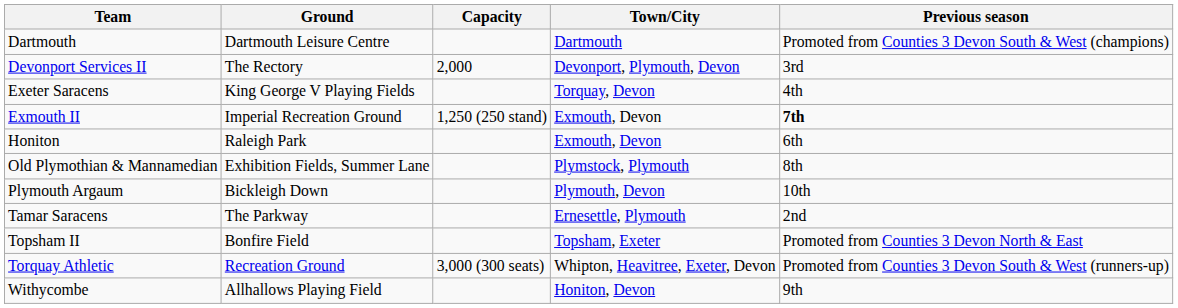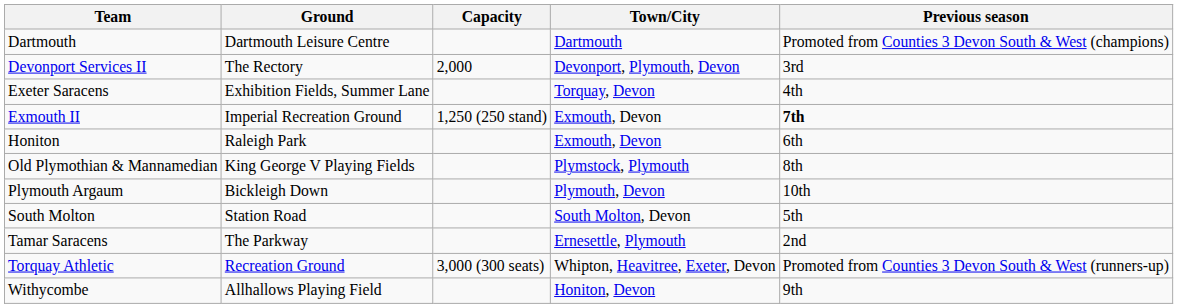Exeter Saracens | Ground: King George V Playing Fields -> Exhibition Fields, Summer Lane
Old Plymothian & Mannamedian | Ground: Exhibition Fields, Summer Lane -> King George V Playing Fields
+ row: South Molton | Station Road | South Molton, Devon | 5th
- row: Topsham II | Bonfire Field | Topsham, Exeter | Promoted from Counties 3 Devon North & East
